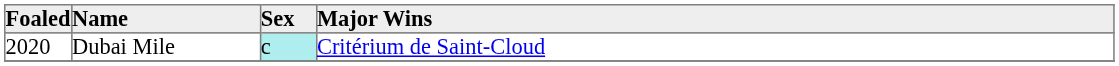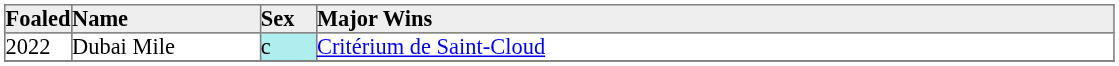Dubai Mile | Foaled: 2020 -> 2022
